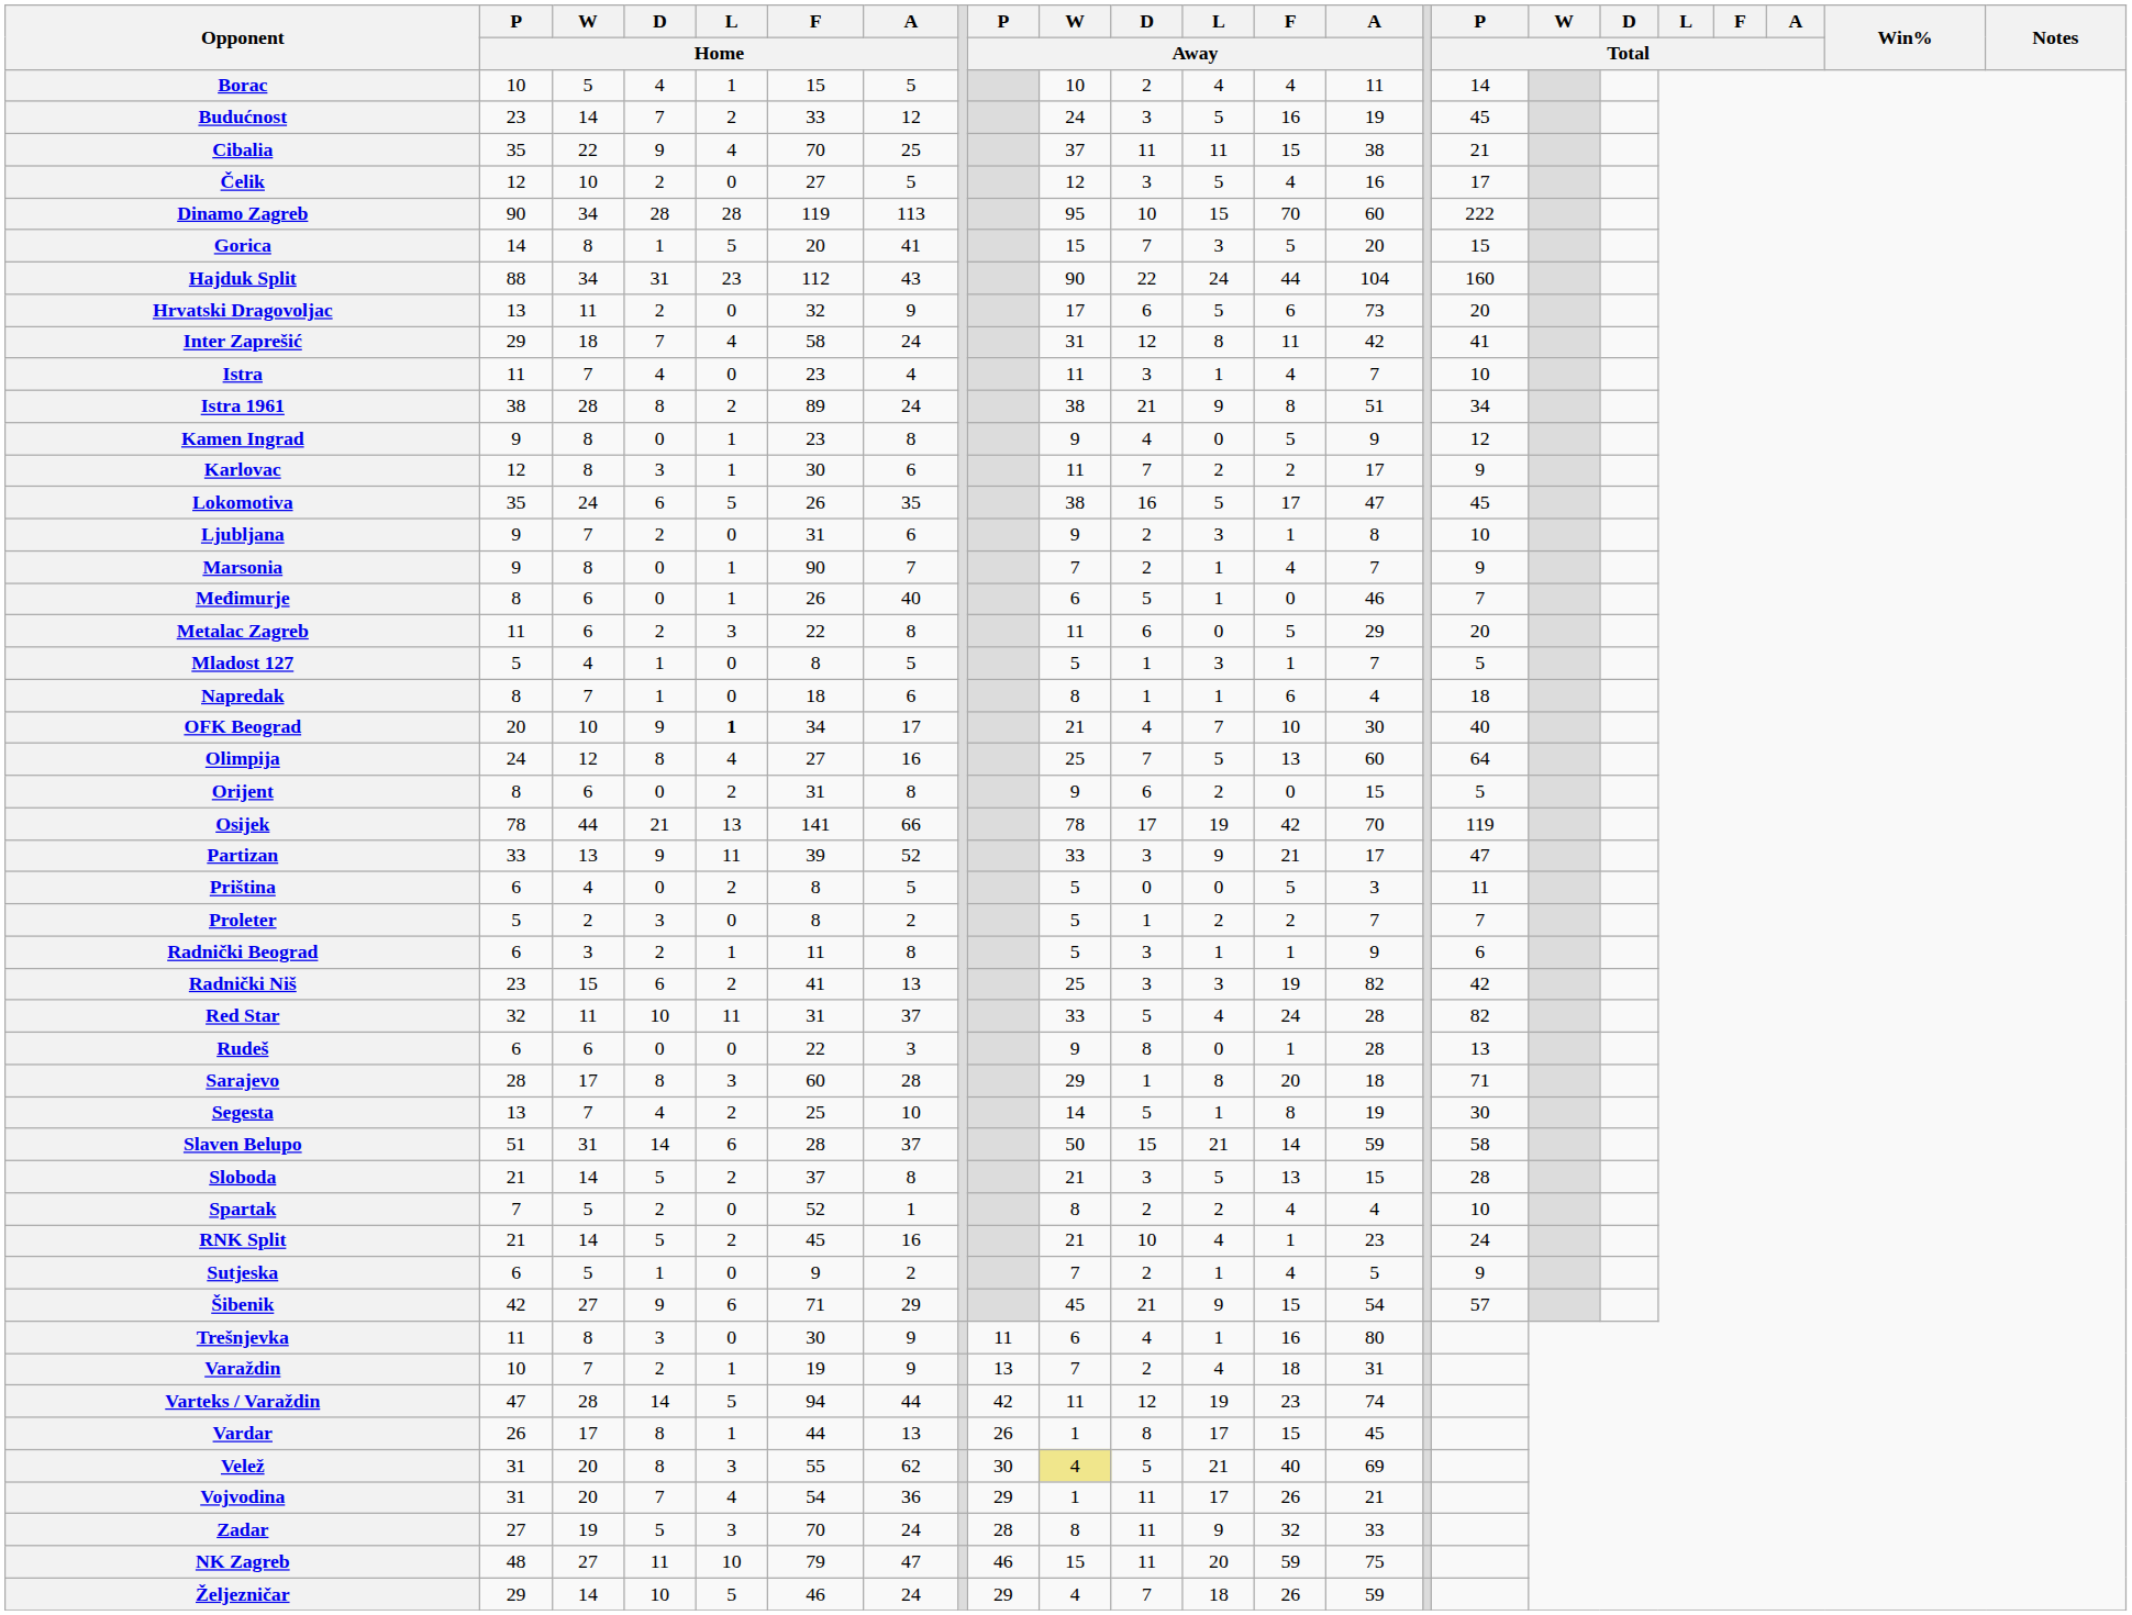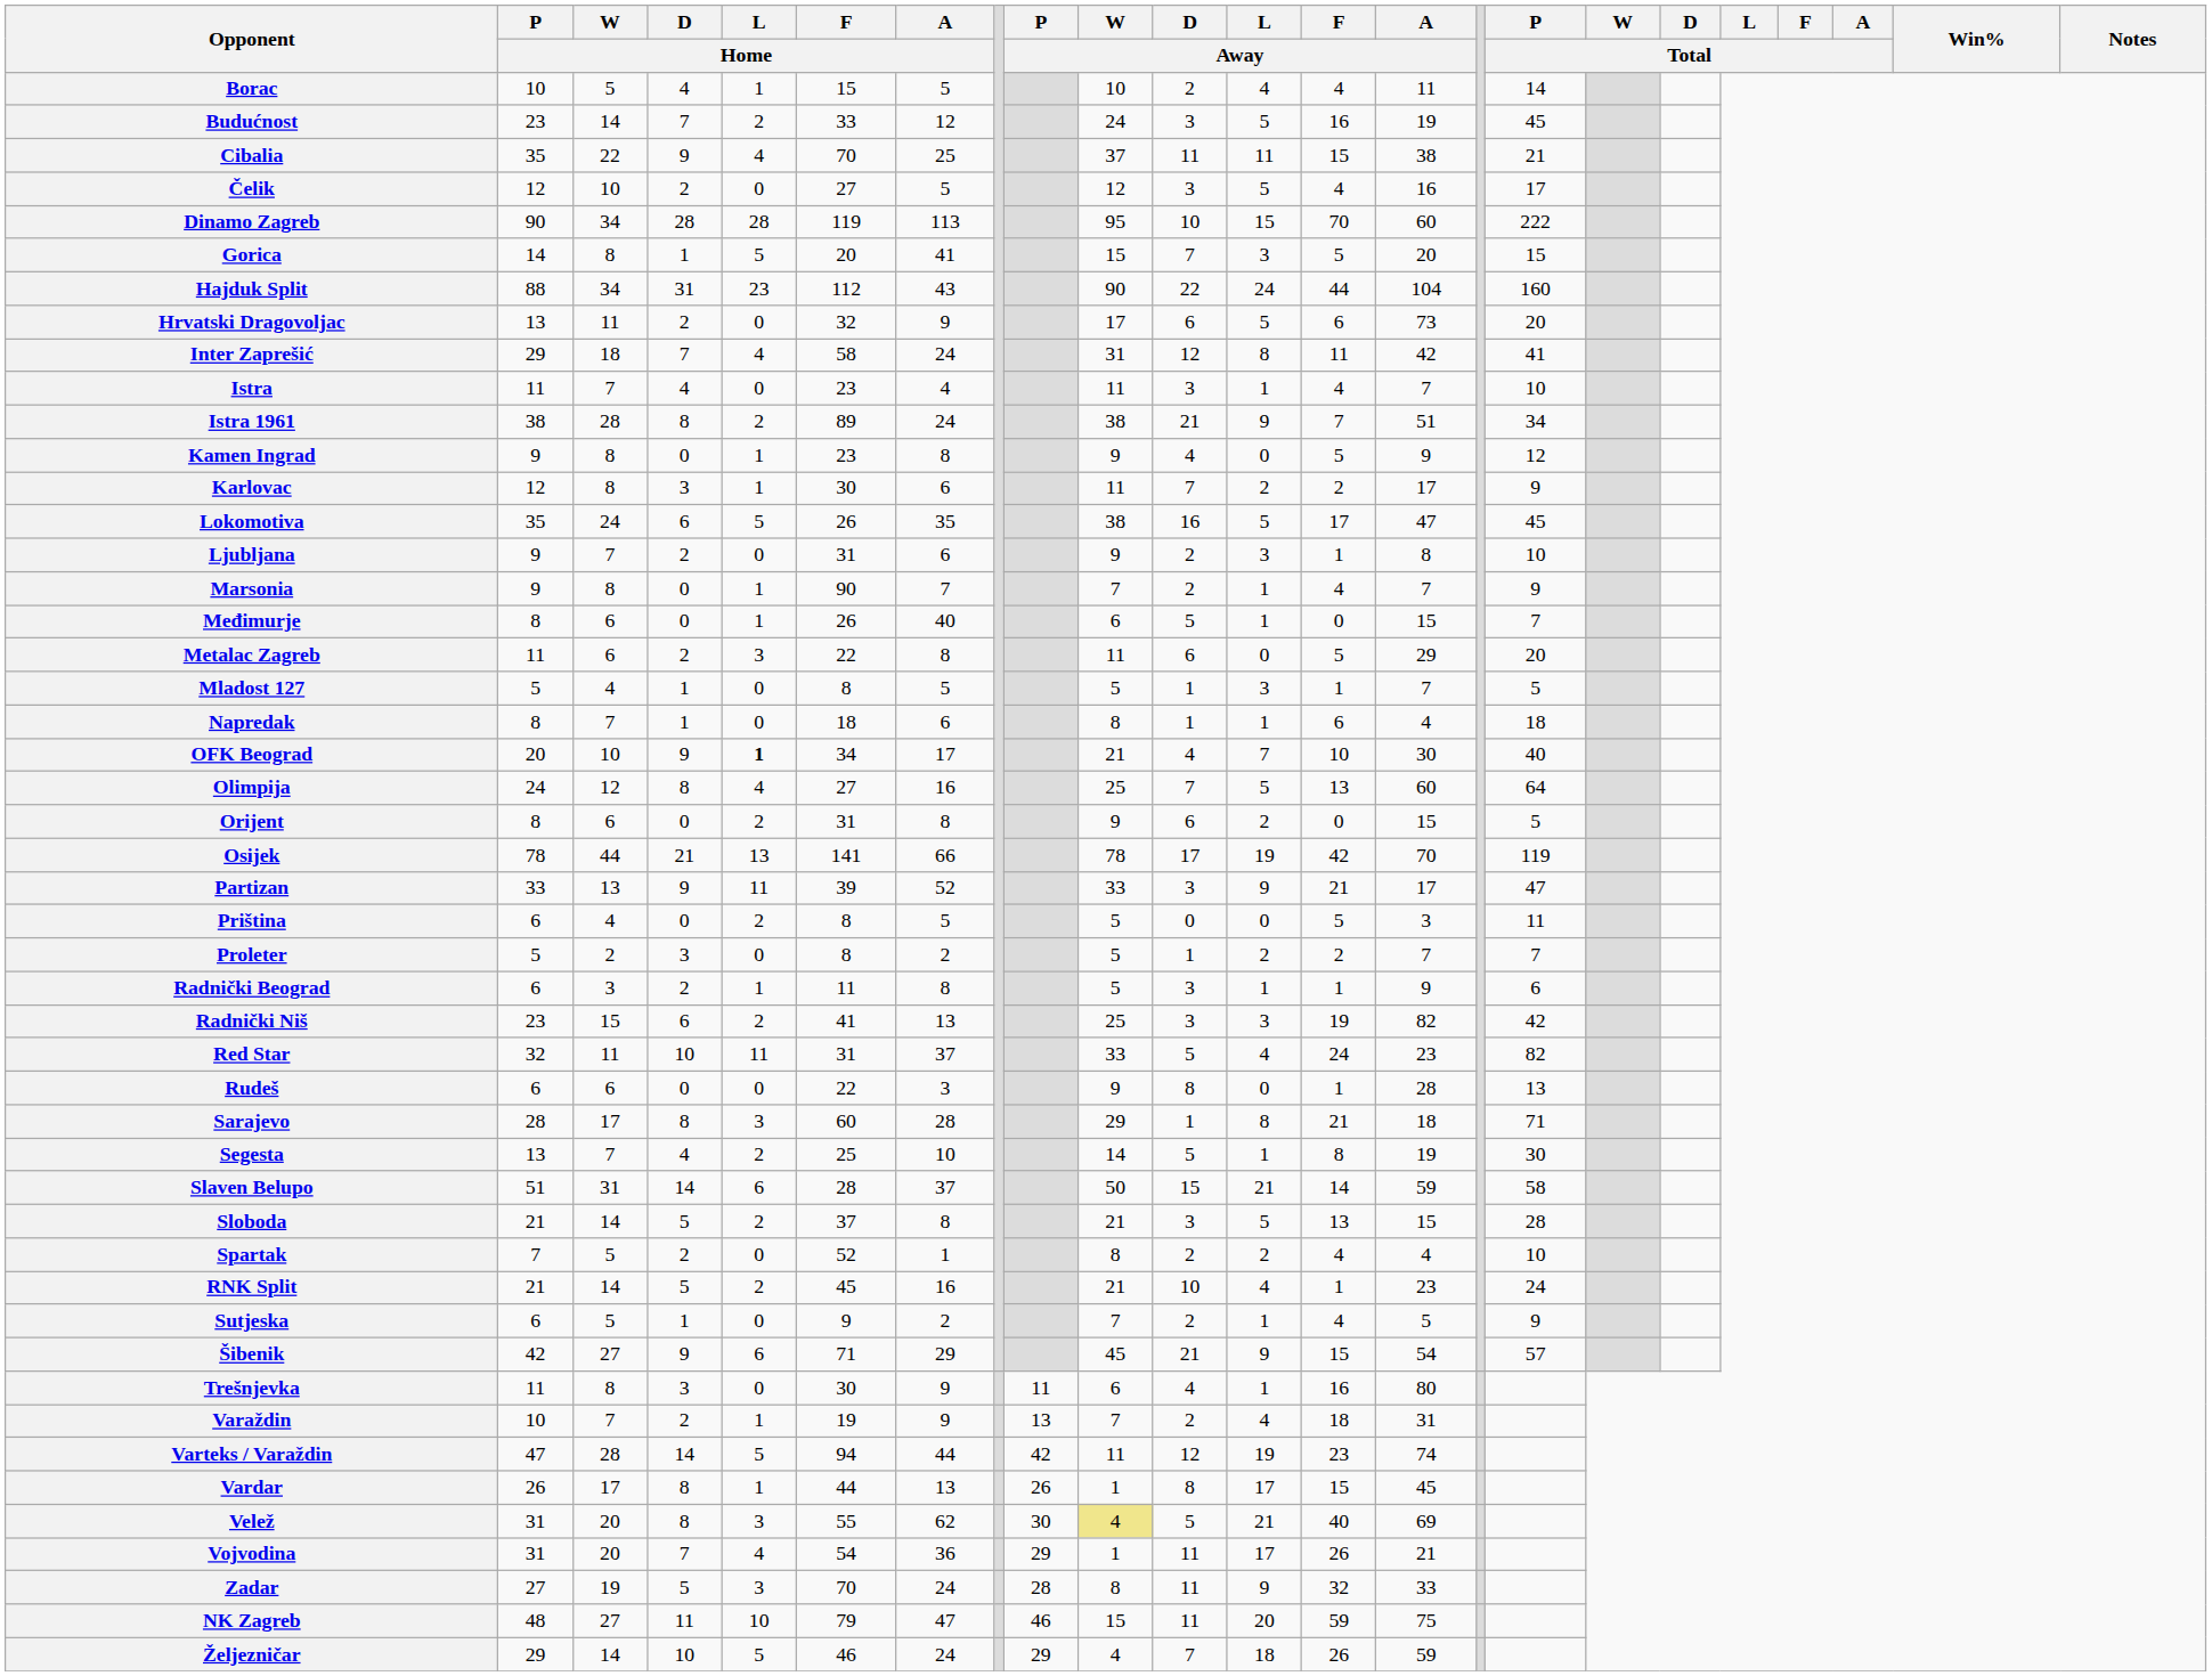Istra 1961 | F / Away: 8 -> 7
Međimurje | A / Away: 46 -> 15
Red Star | A / Away: 28 -> 23
Sarajevo | F / Away: 20 -> 21
